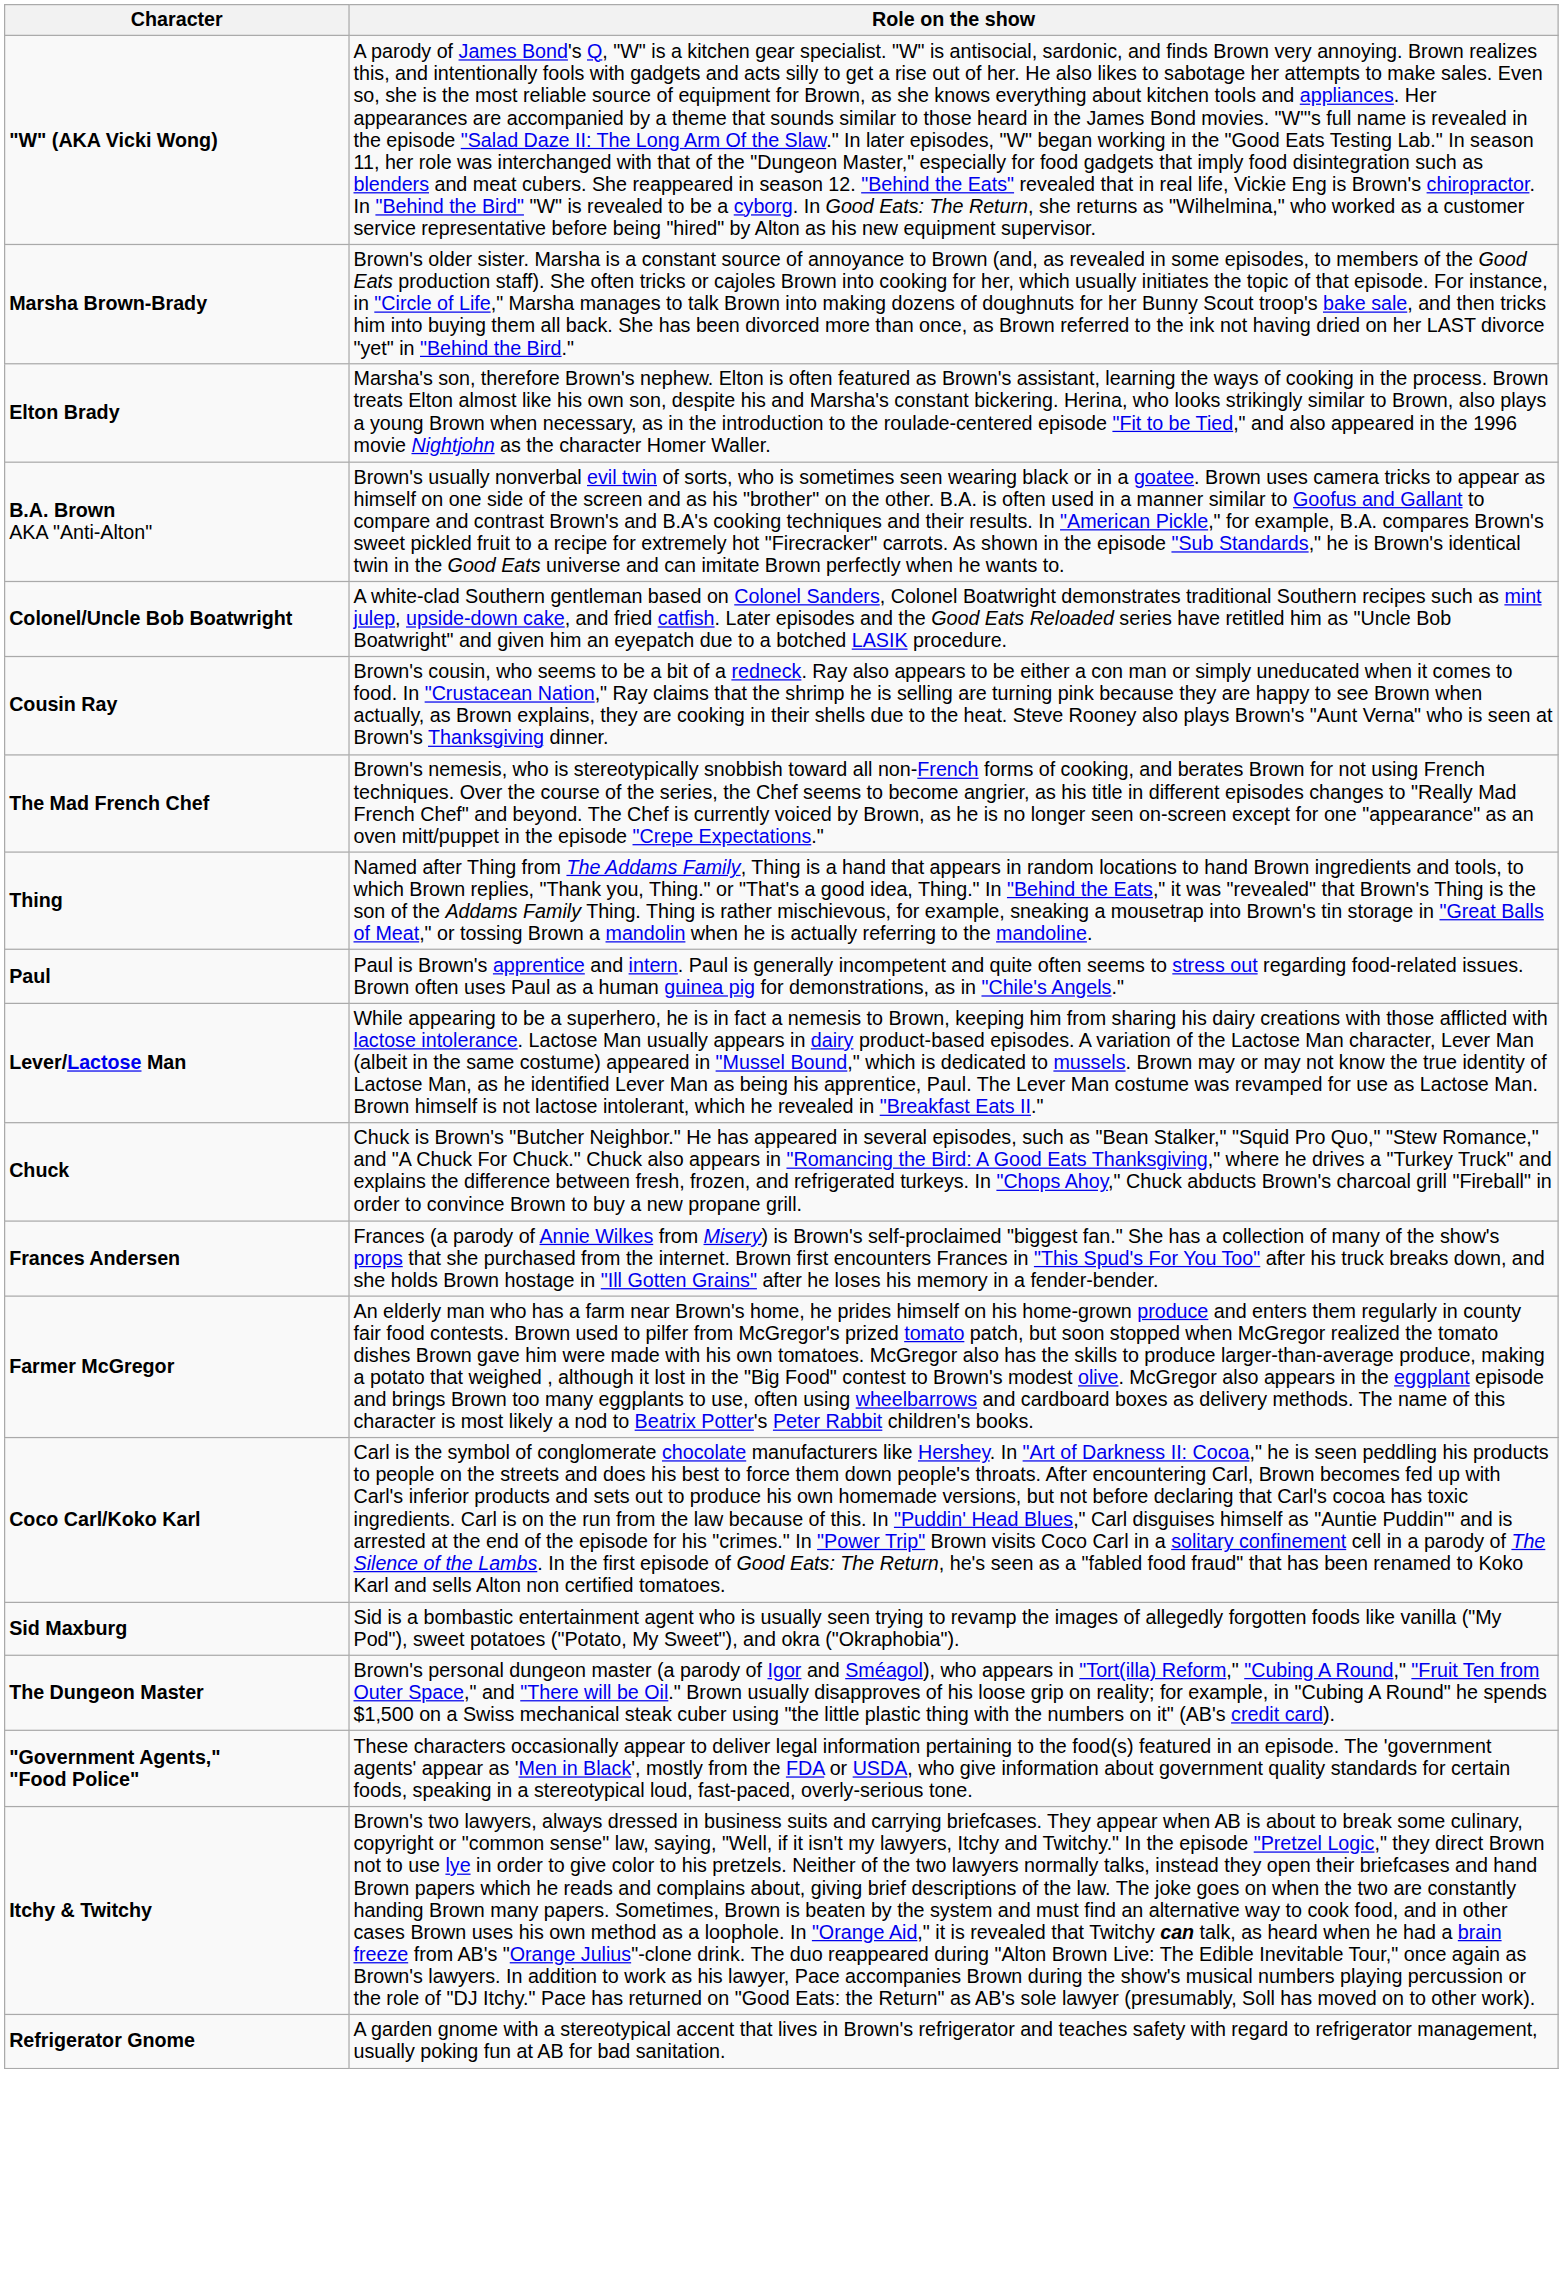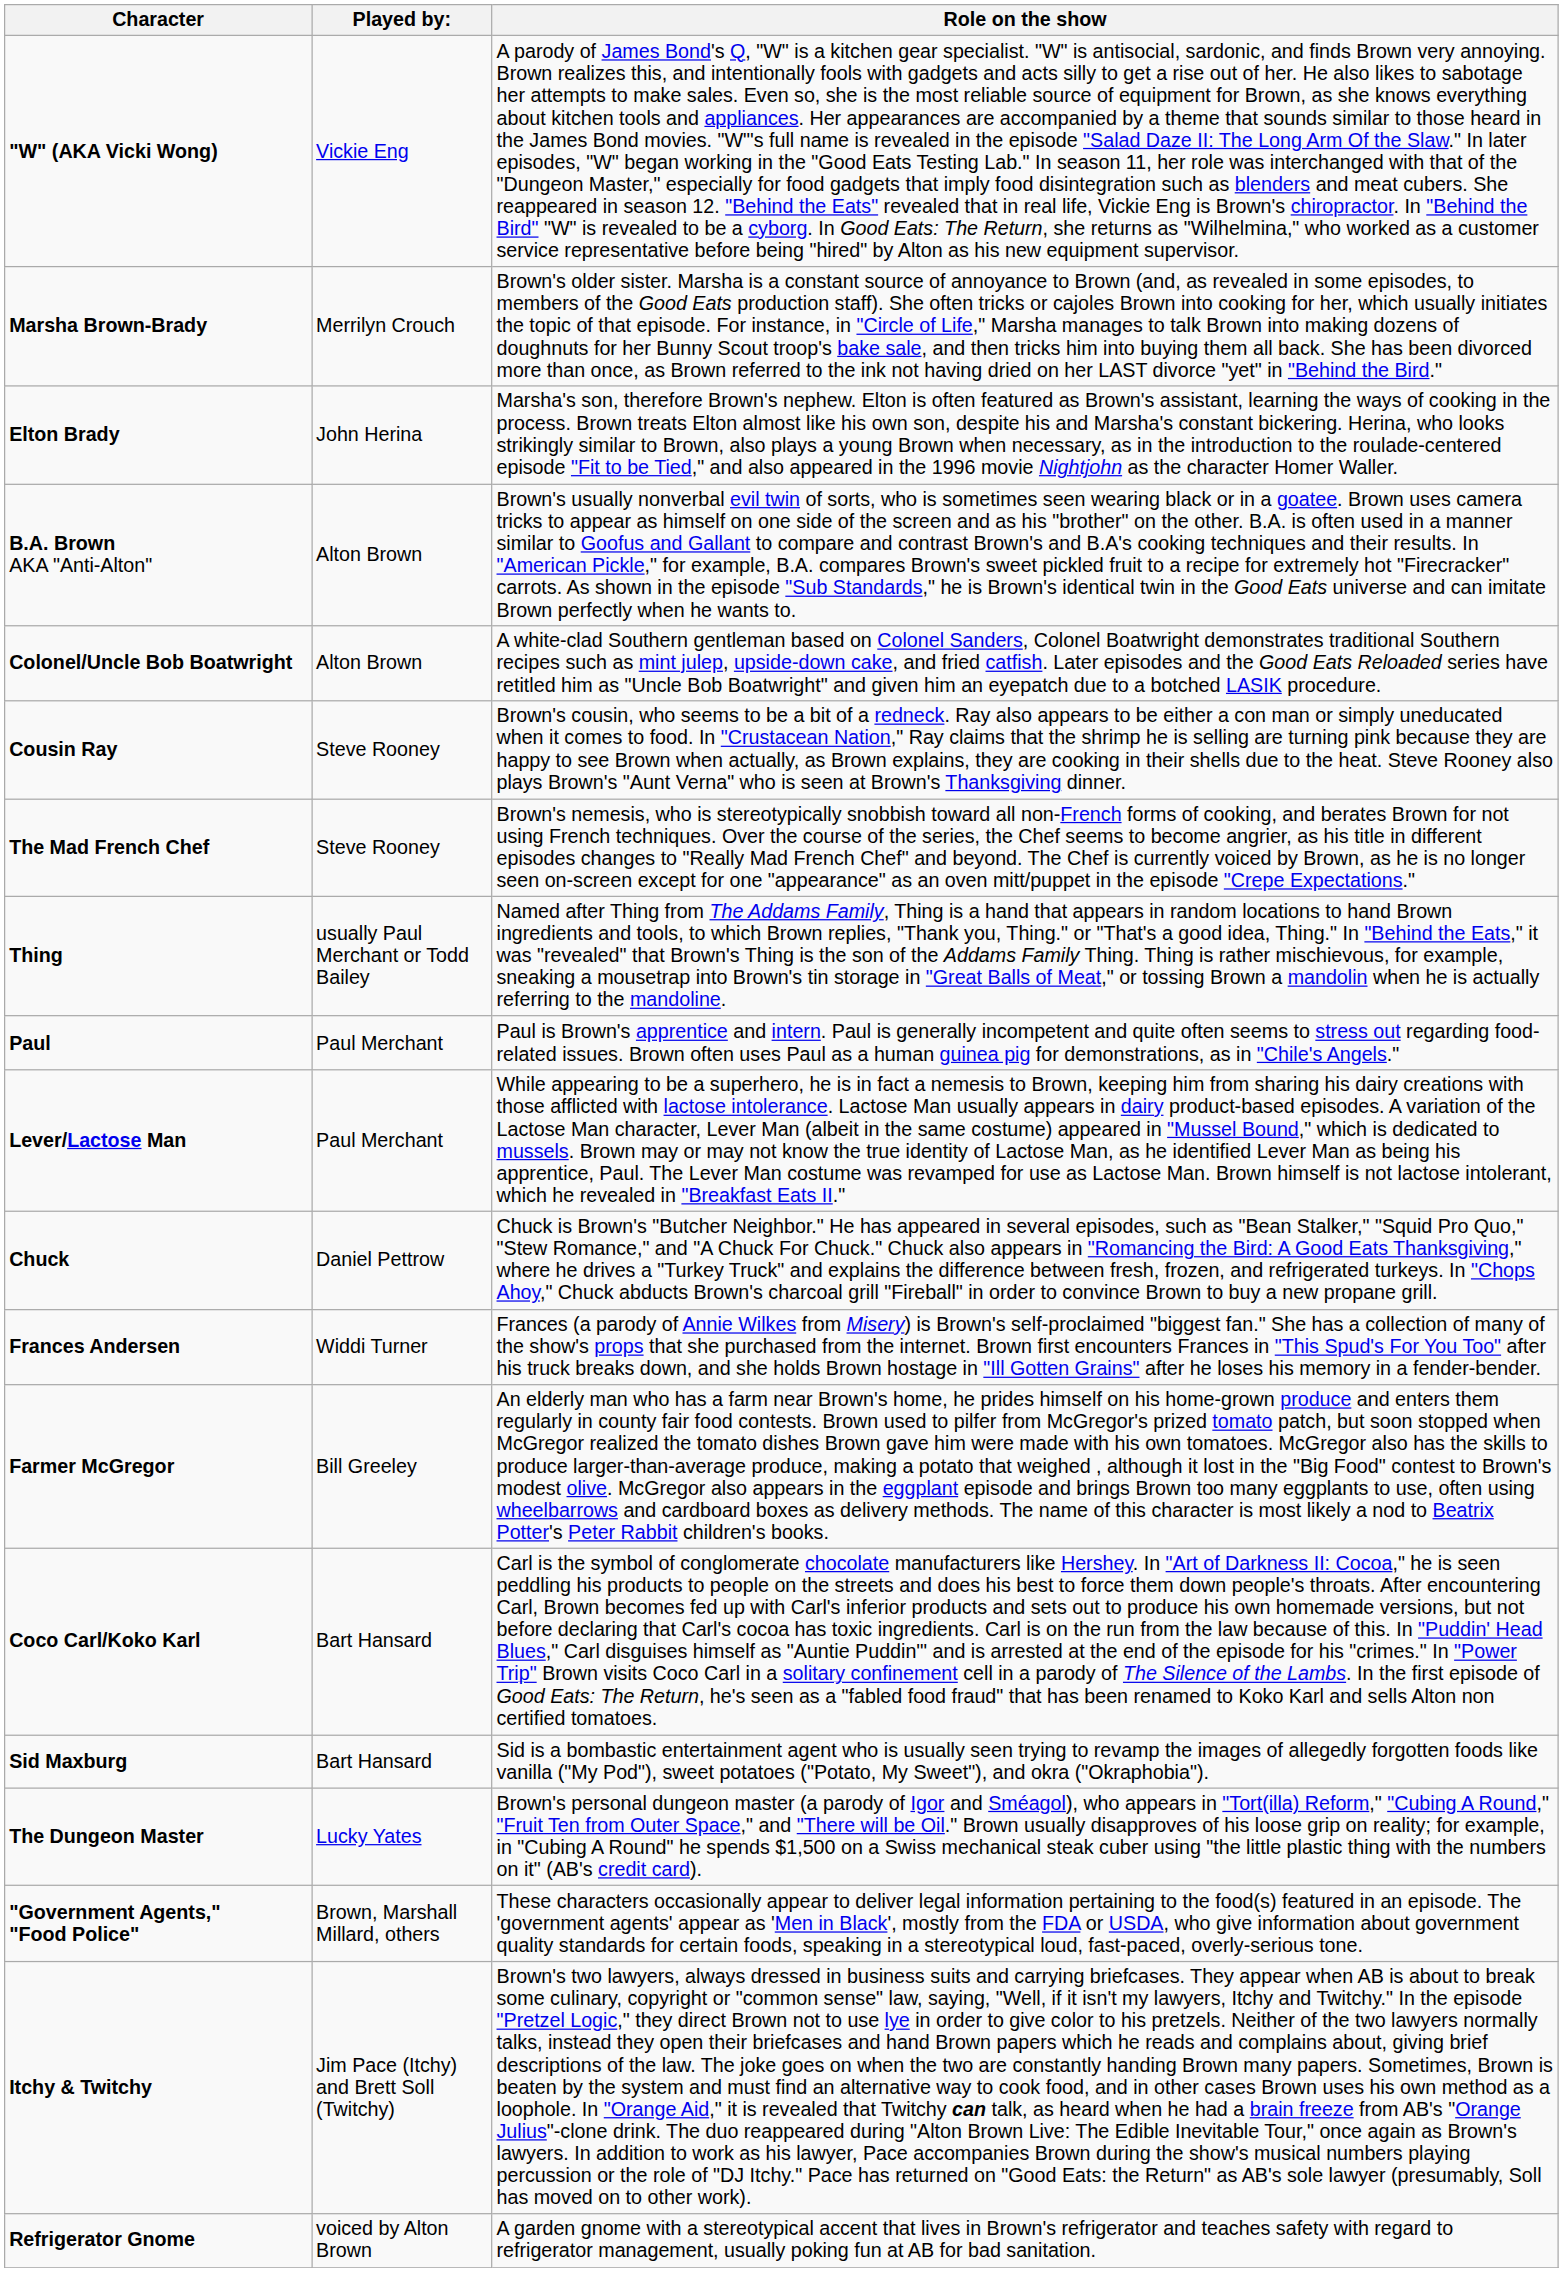+ column: Played by: | Vickie Eng | Merrilyn Crouch | John Herina | Alton Brown | Alton Brown | Steve Rooney | Steve Rooney | usually Paul Merchant or Todd Bailey | Paul Merchant | Paul Merchant | Daniel Pettrow | Widdi Turner | Bill Greeley | Bart Hansard | Bart Hansard | Lucky Yates | Brown, Marshall Millard, others | Jim Pace (Itchy) and Brett Soll (Twitchy) | voiced by Alton Brown
